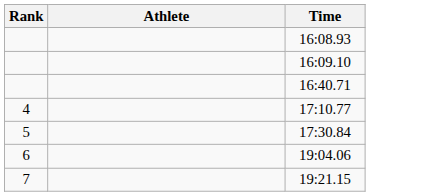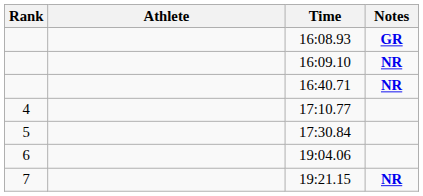+ column: Notes | GR | NR | NR | NR
